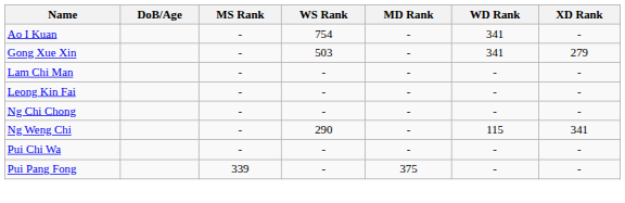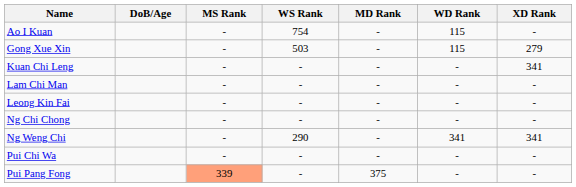Ao I Kuan | WD Rank: 341 -> 115
Gong Xue Xin | WD Rank: 341 -> 115
+ row: Kuan Chi Leng | - | - | - | - | 341
Ng Weng Chi | WD Rank: 115 -> 341
Pui Pang Fong | MS Rank: no background -> lightsalmon background
